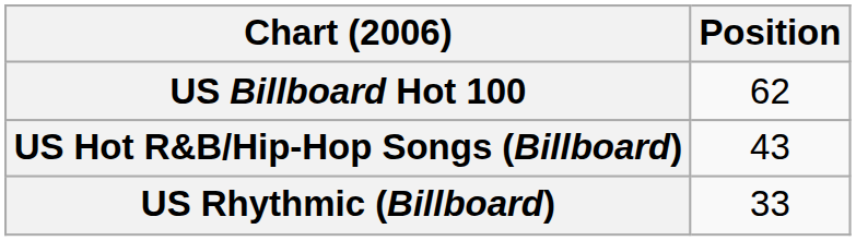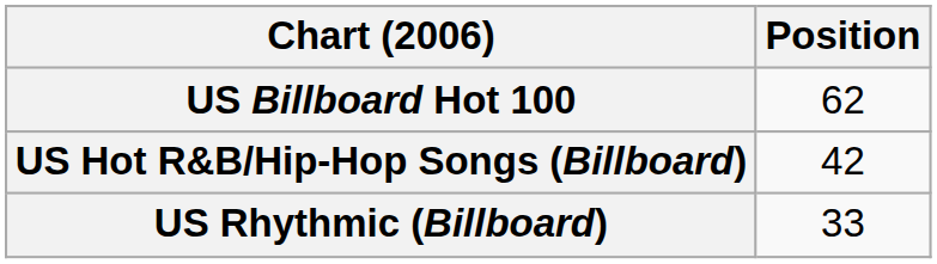US Hot R&B/Hip-Hop Songs (Billboard) | Position: 43 -> 42
